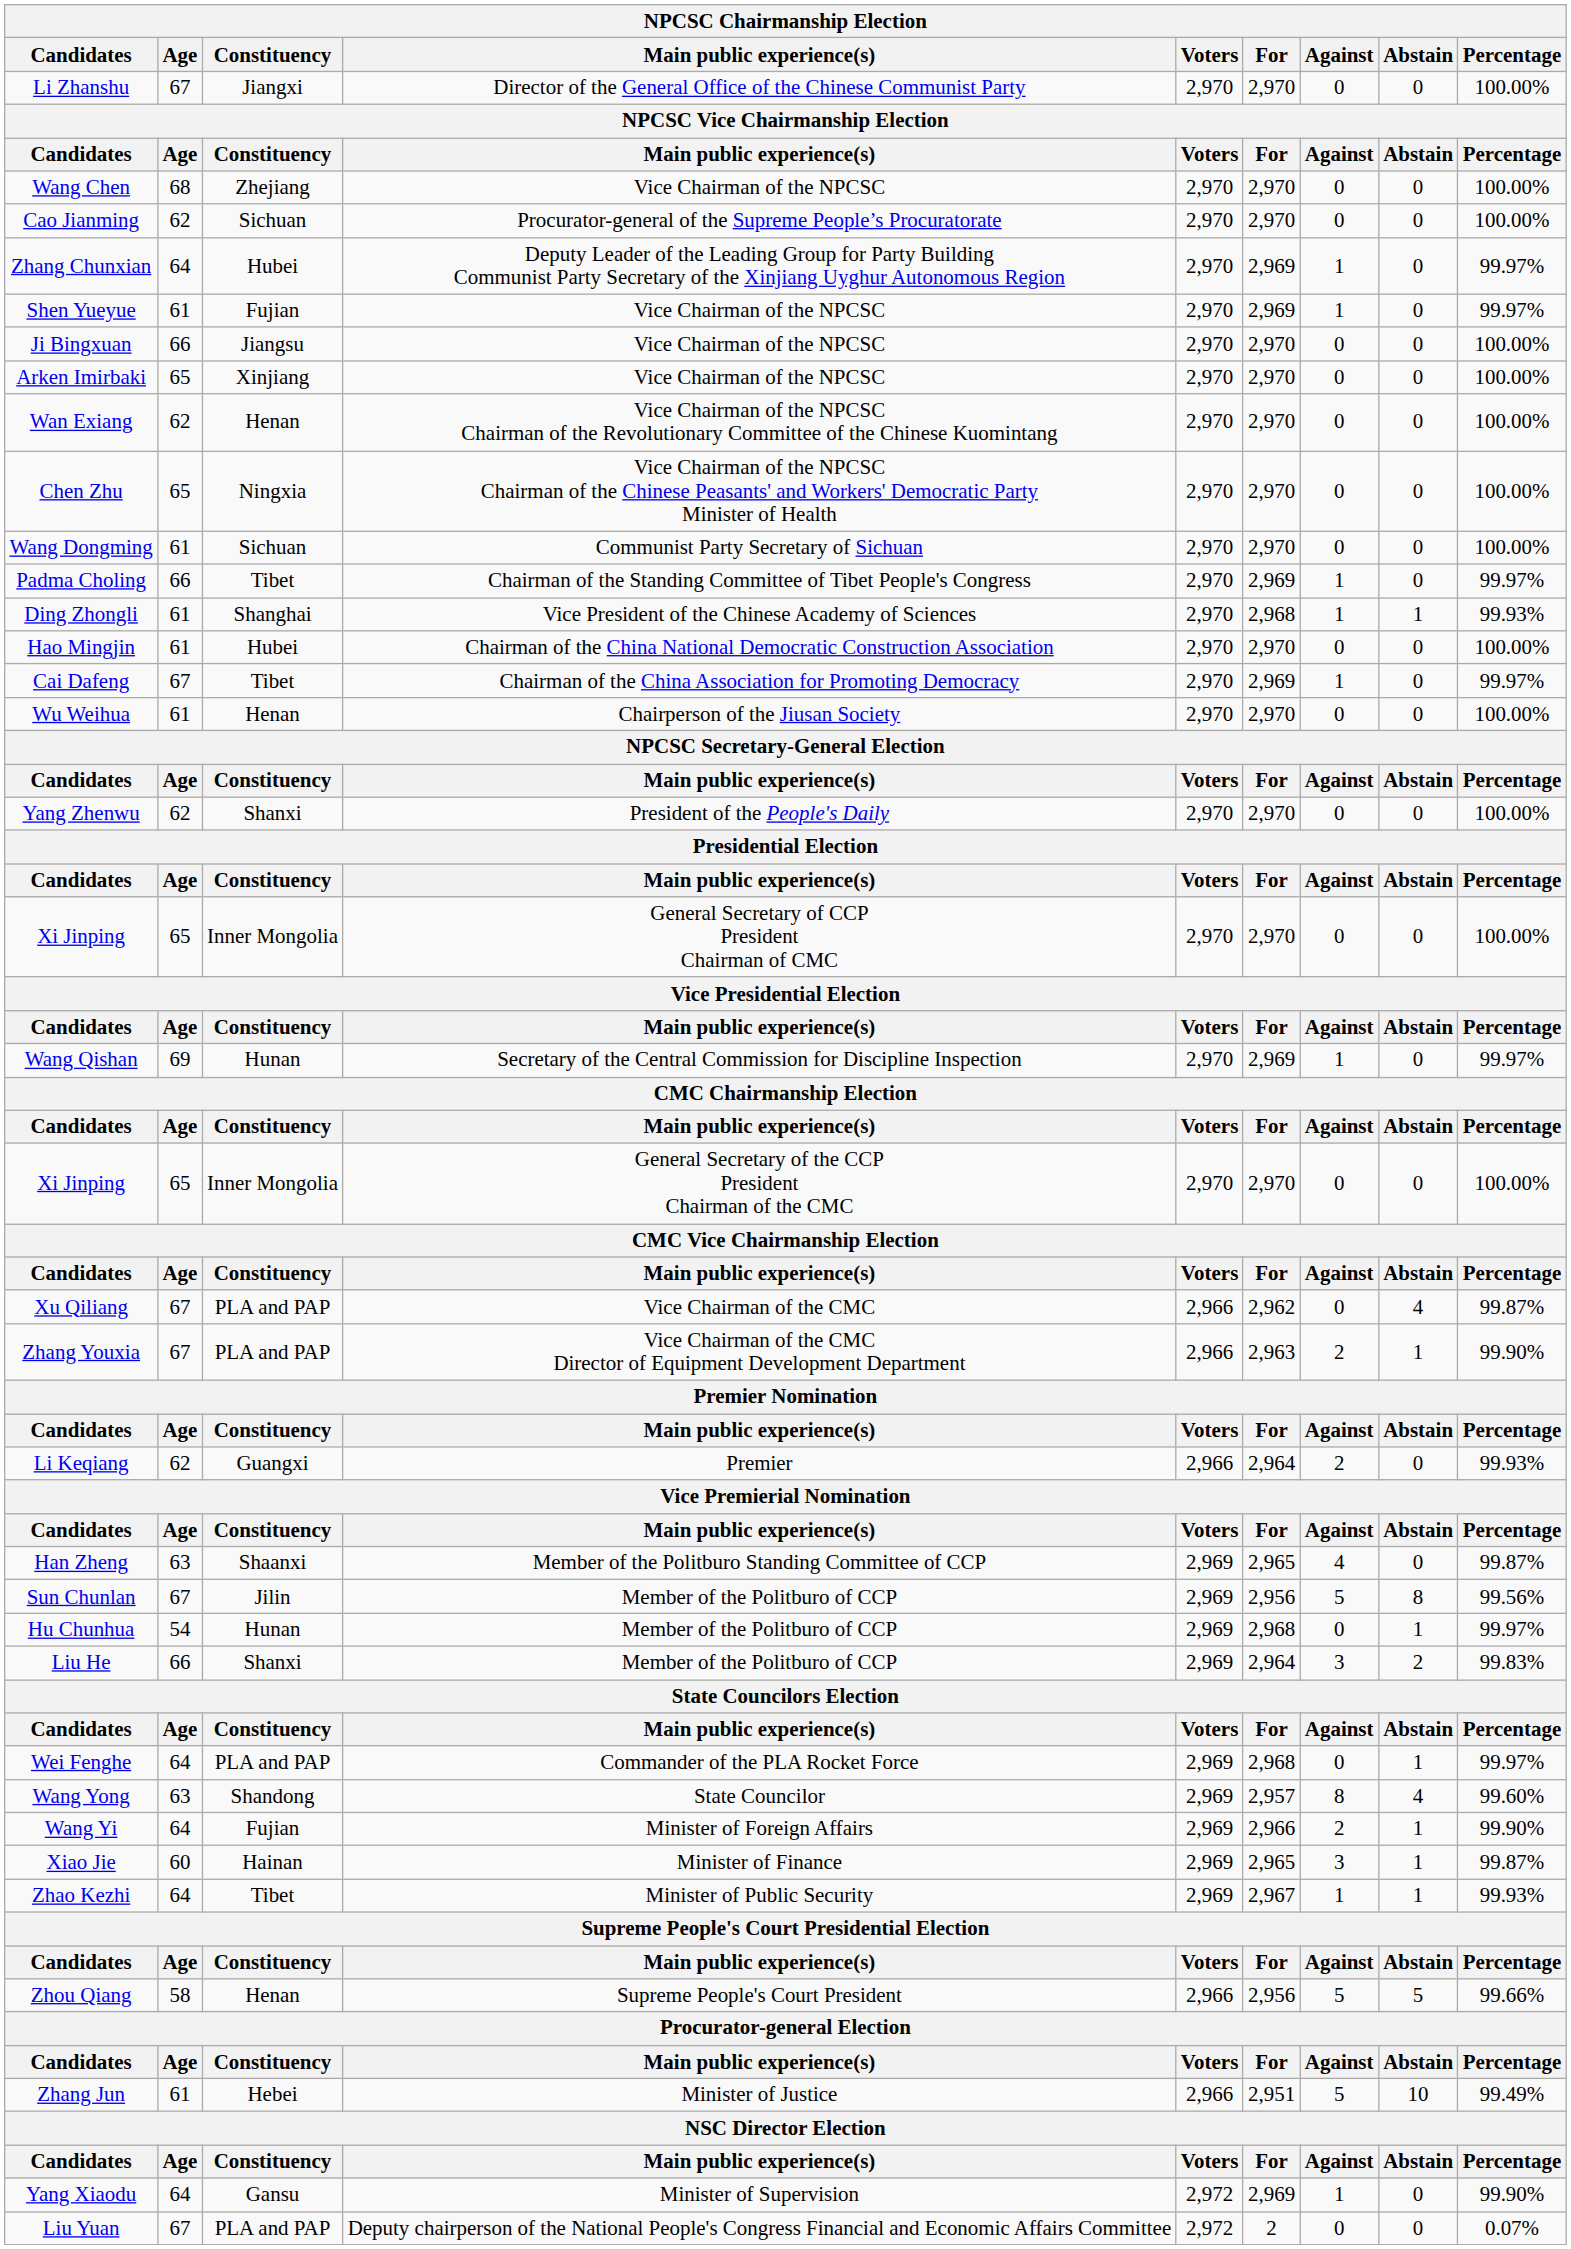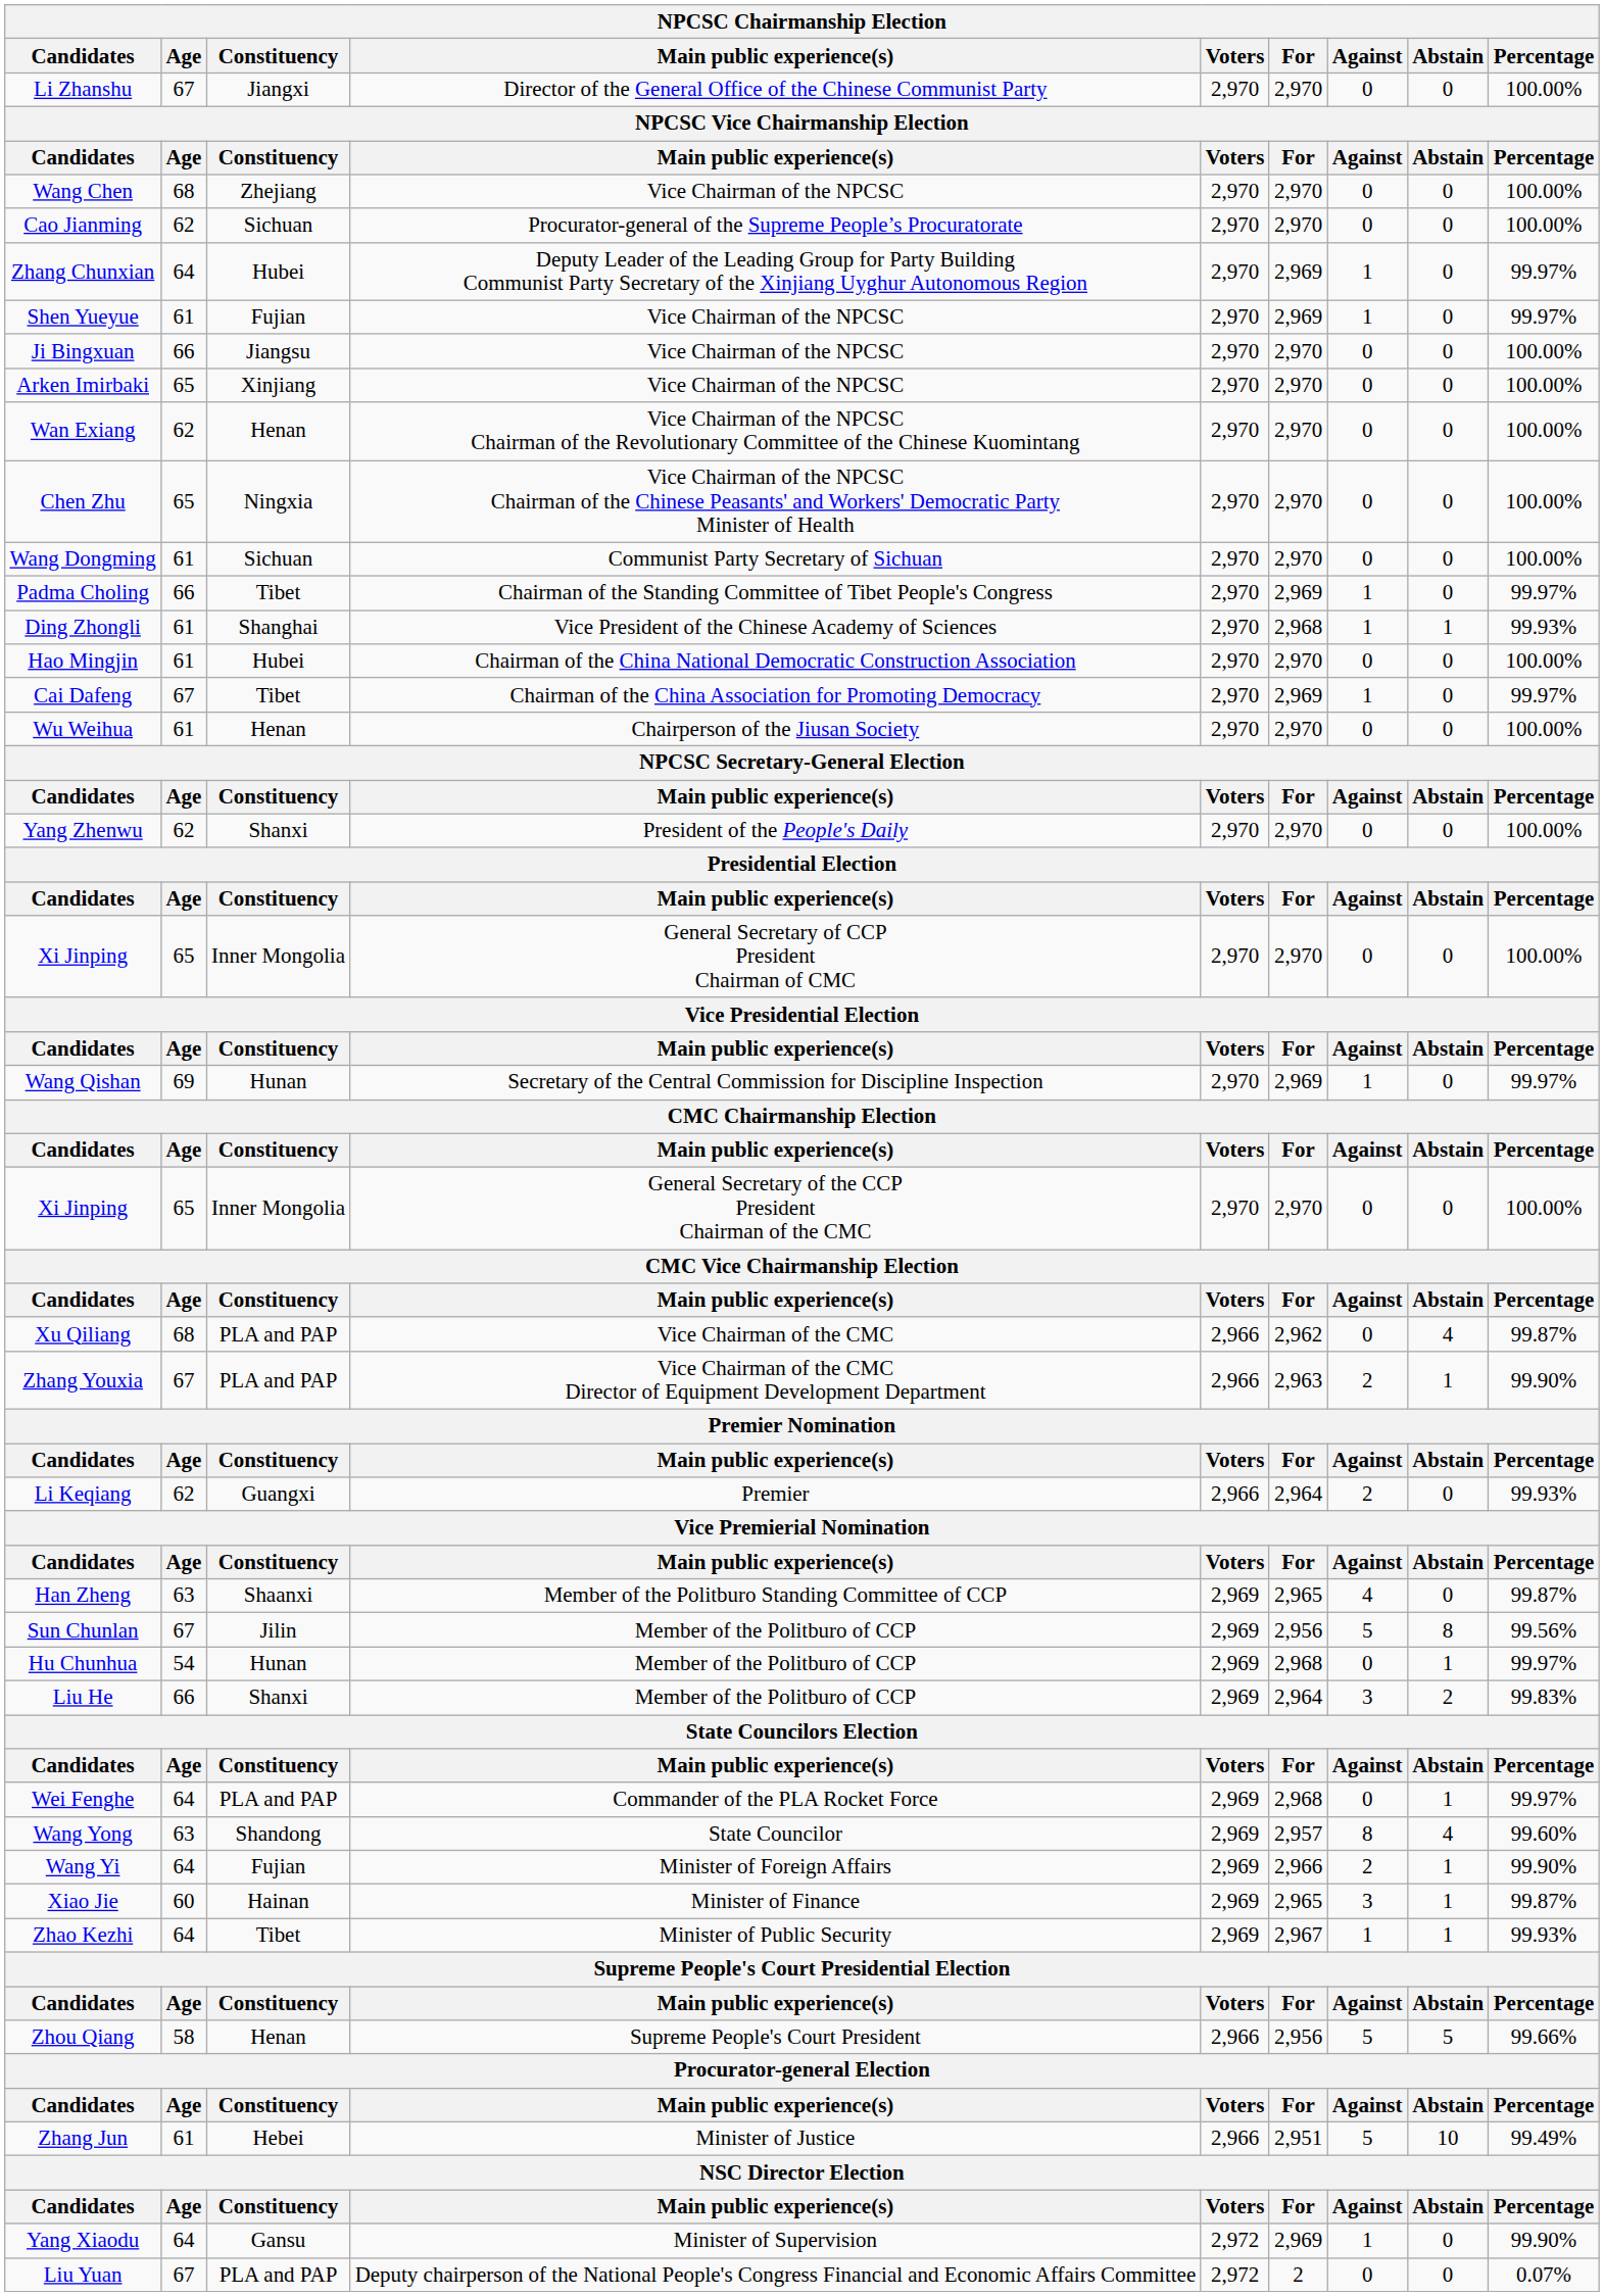Xu Qiliang | Age: 67 -> 68
